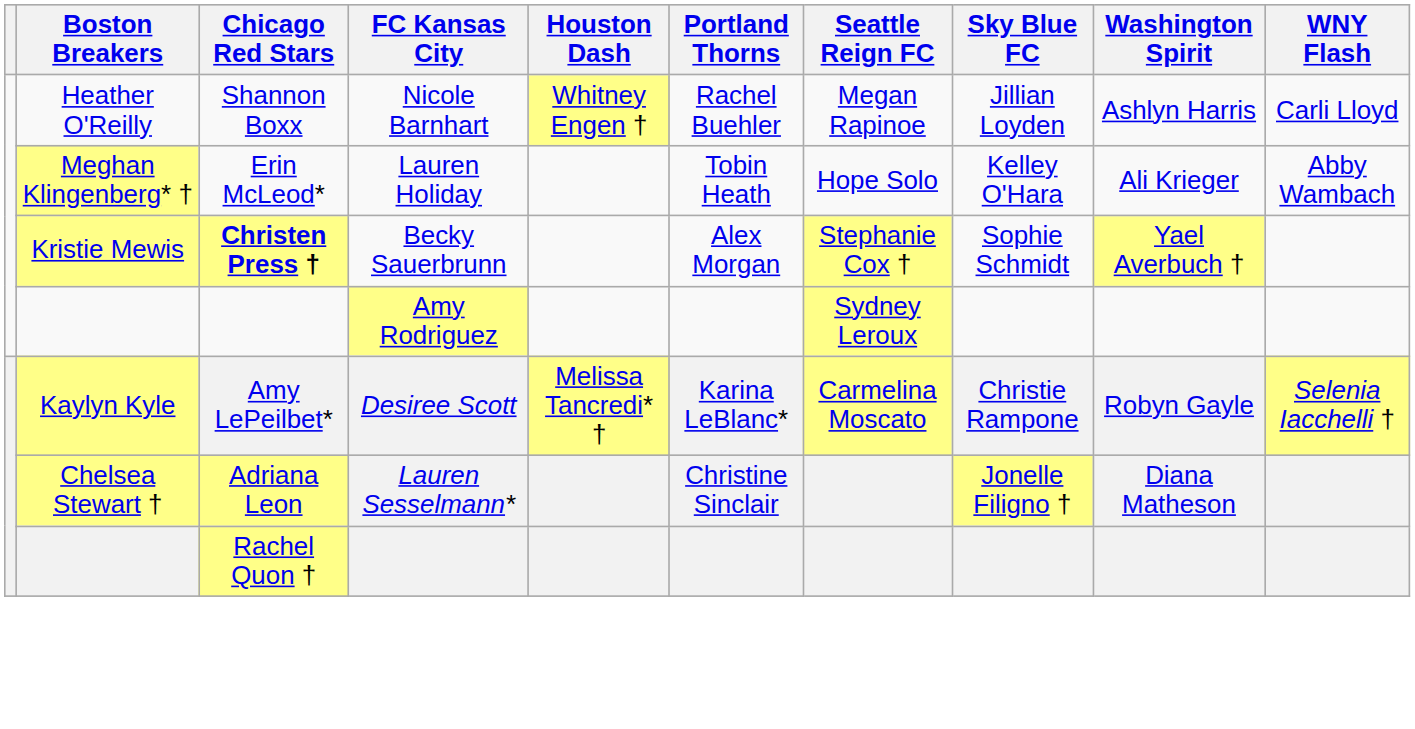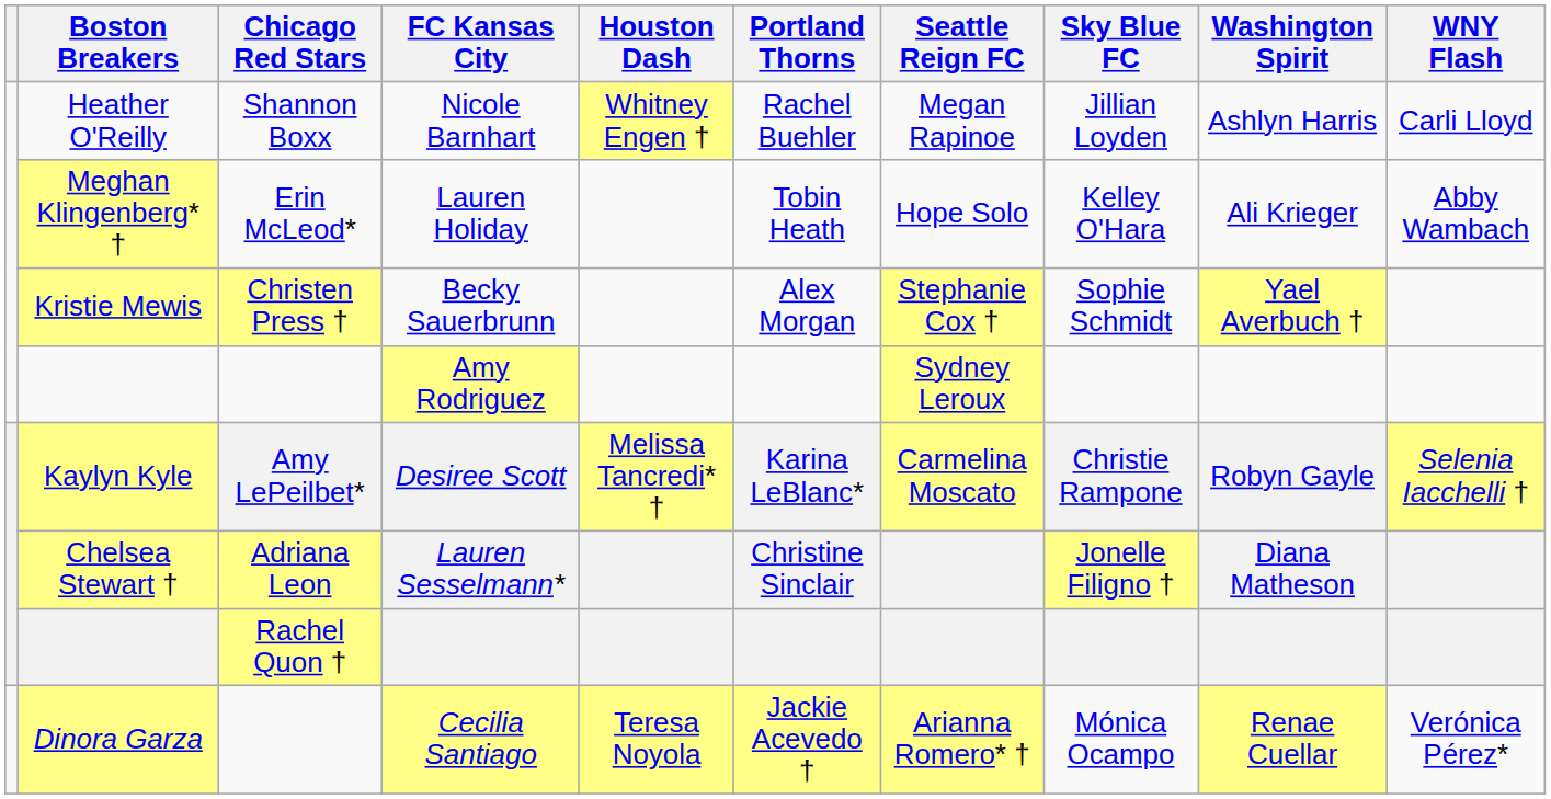Becky Sauerbrunn | Chicago Red Stars: bold -> normal
+ row: Dinora Garza | Cecilia Santiago | Teresa Noyola | Jackie Acevedo † | Arianna Romero* † | Mónica Ocampo | Renae Cuellar | Verónica Pérez*
